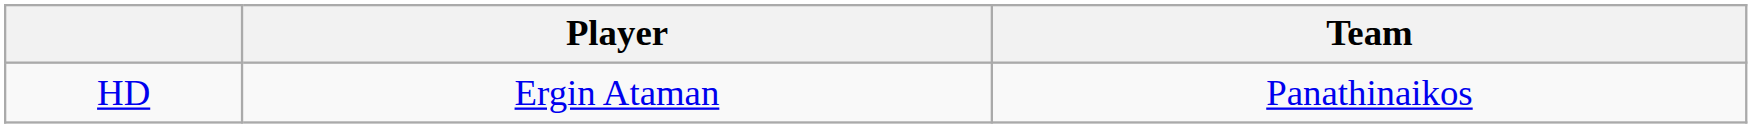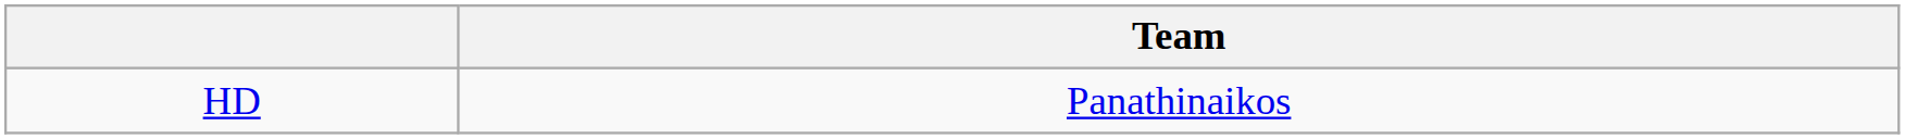- column: Player | Ergin Ataman
